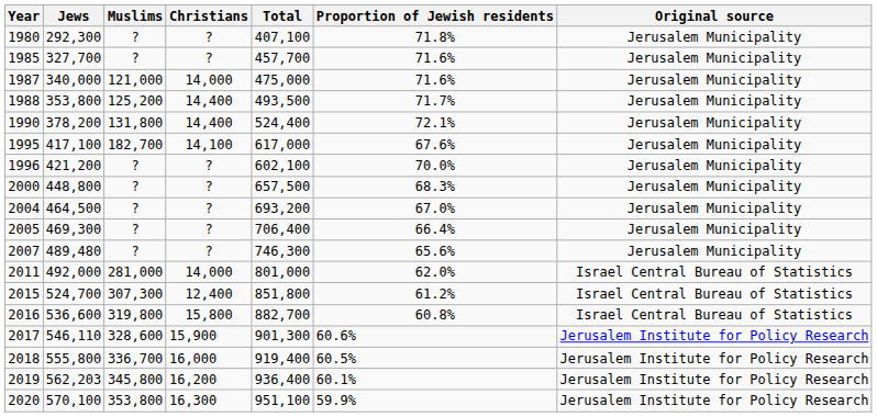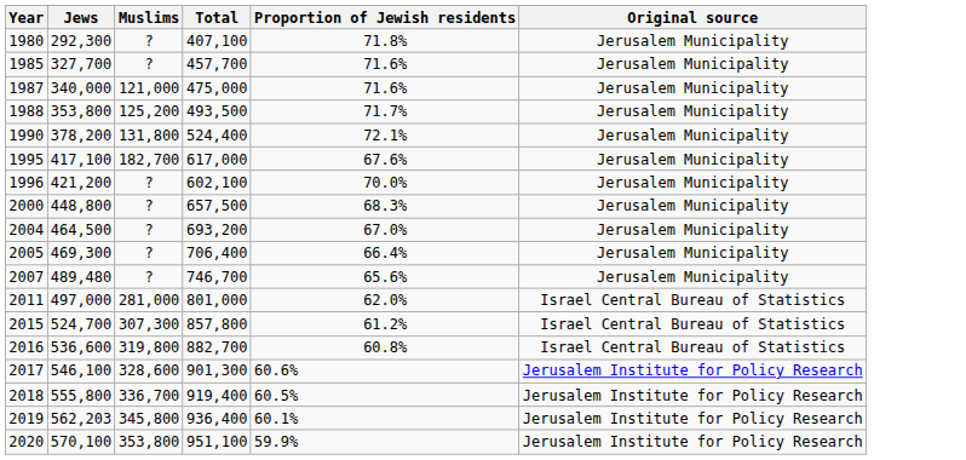- column: Christians | ? | ? | 14,000 | 14,400 | 14,400 | 14,100 | ? | ? | ? | ? | ? | 14,000 | 12,400 | 15,800 | 15,900 | 16,000 | 16,200 | 16,300
2007 | Total: 746,300 -> 746,700
2011 | Jews: 492,000 -> 497,000
2015 | Total: 851,800 -> 857,800
2017 | Jews: 546,110 -> 546,100
